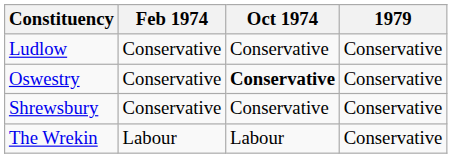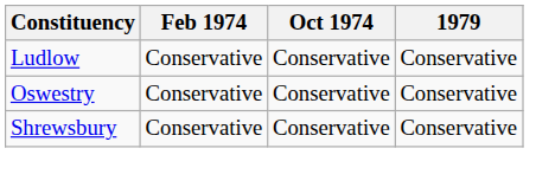Oswestry | Oct 1974: bold -> normal
- row: The Wrekin | Labour | Labour | Conservative
